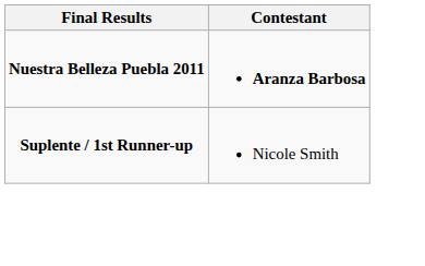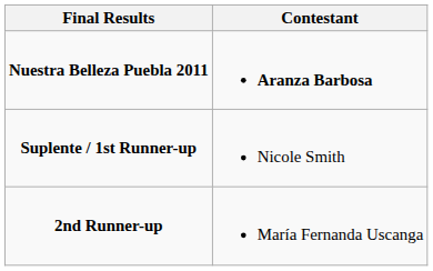+ row: 2nd Runner-up | María Fernanda Uscanga
